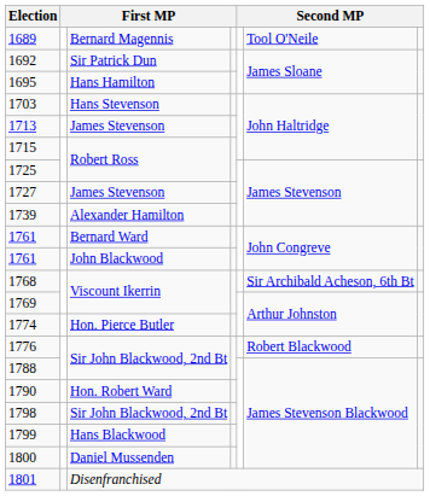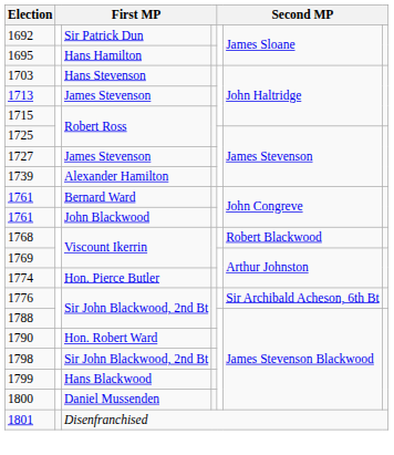- row: 1689 | Bernard Magennis | Tool O'Neile
1768 | column 6: Sir Archibald Acheson, 6th Bt -> Robert Blackwood
1776 | column 6: Robert Blackwood -> Sir Archibald Acheson, 6th Bt
